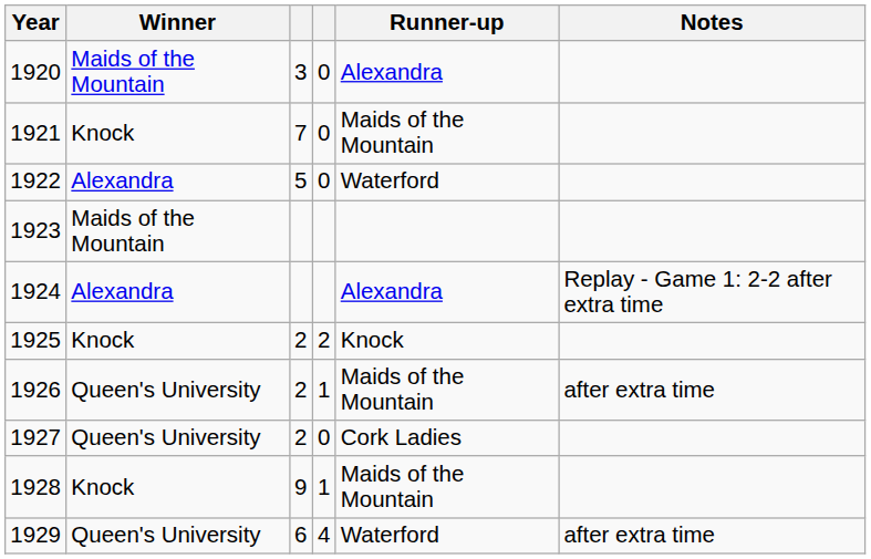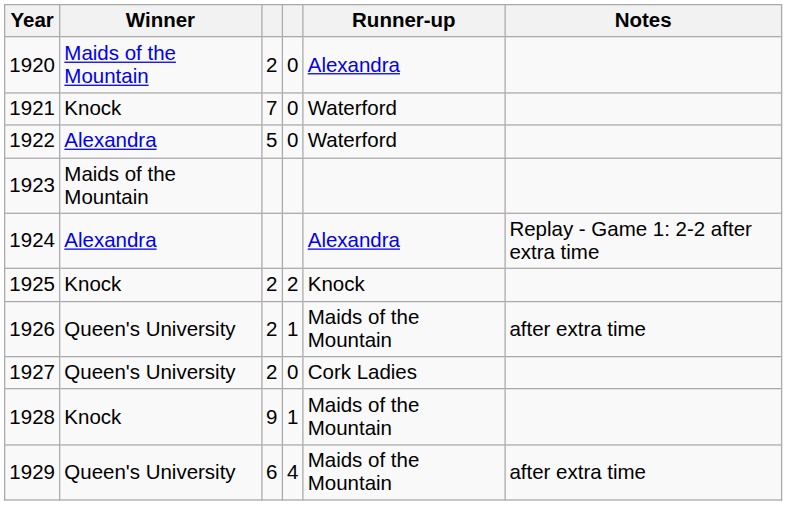1920 | column 3: 3 -> 2
1921 | Runner-up: Maids of the Mountain -> Waterford
1929 | Runner-up: Waterford -> Maids of the Mountain
